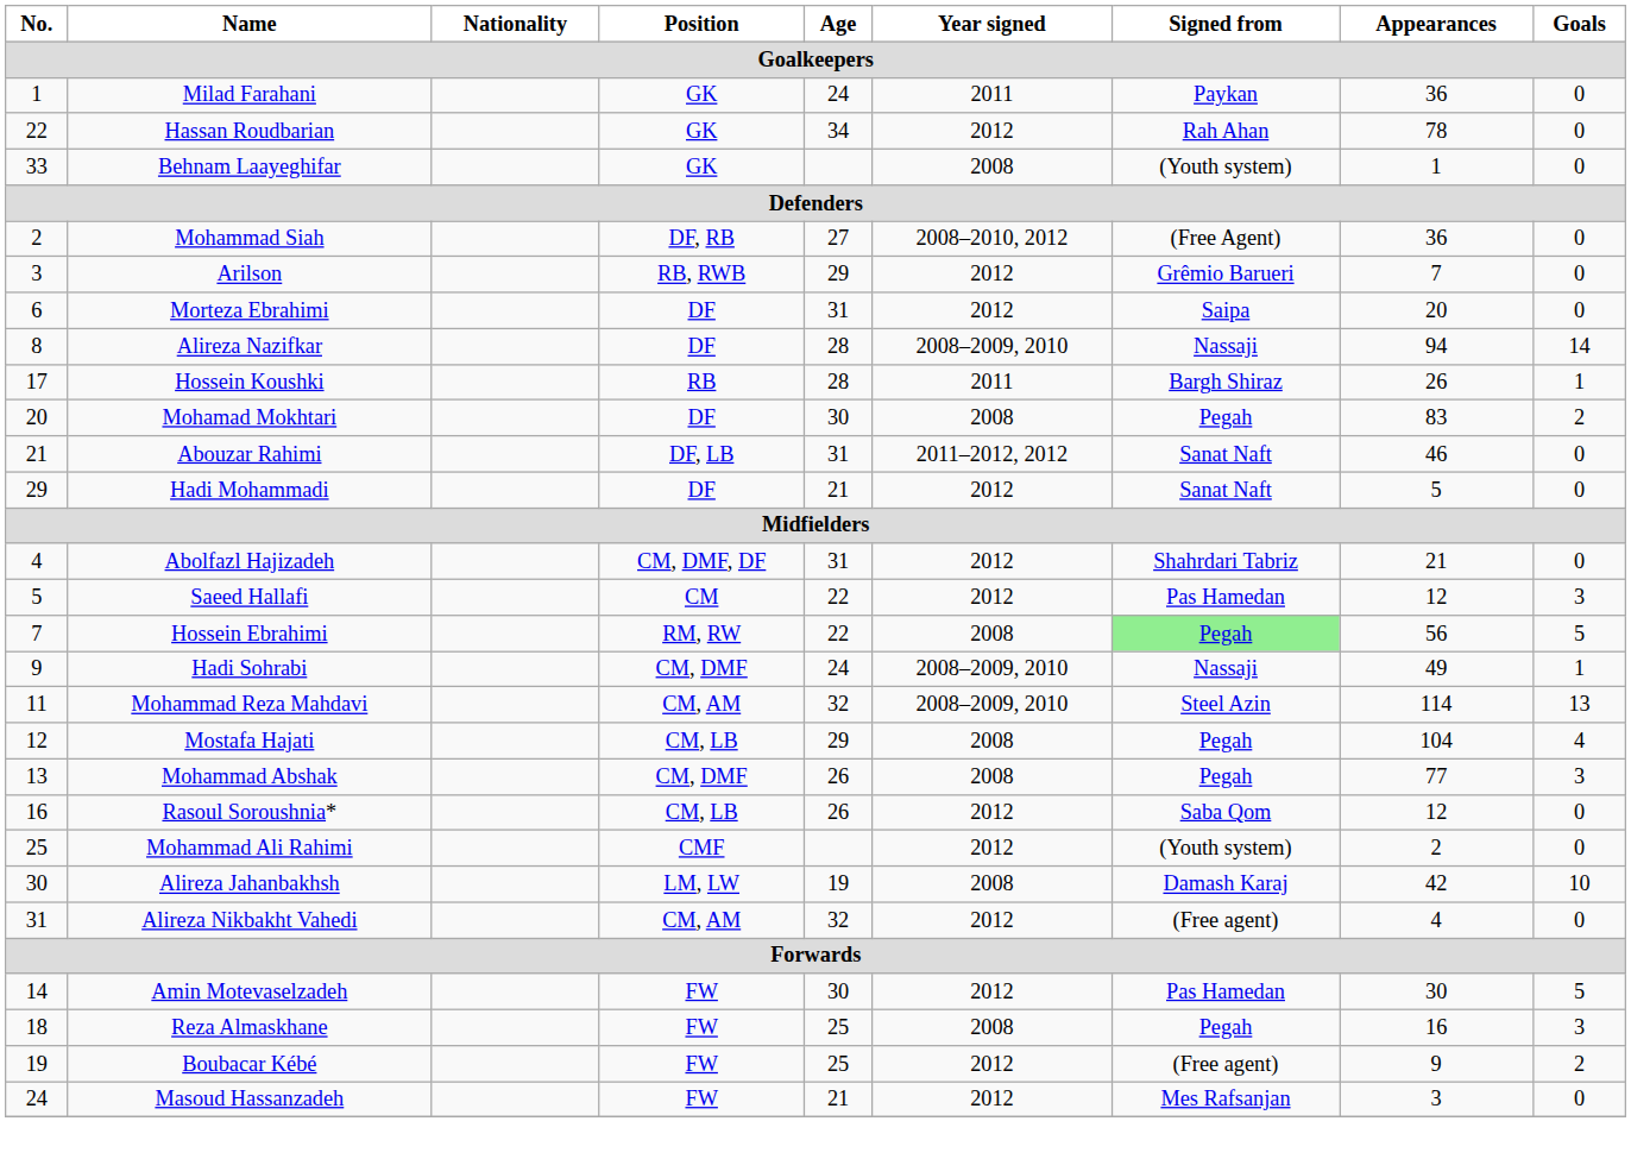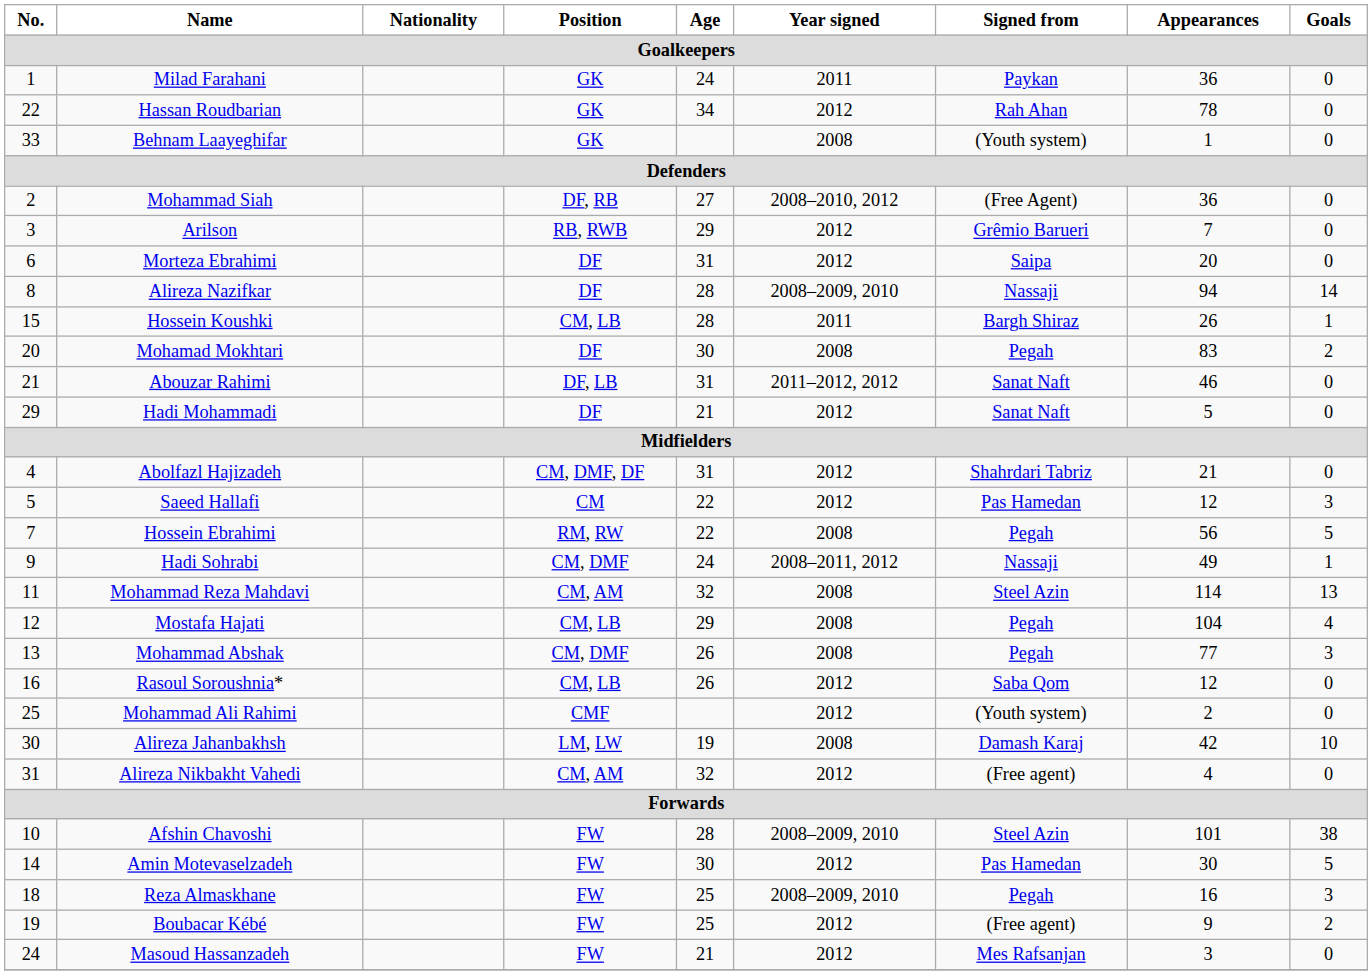Hossein Koushki | No.: 17 -> 15
Hossein Koushki | Position: RB -> CM, LB
Hossein Ebrahimi | Signed from: lightgreen background -> no background
Hadi Sohrabi | Year signed: 2008–2009, 2010 -> 2008–2011, 2012
Mohammad Reza Mahdavi | Year signed: 2008–2009, 2010 -> 2008
+ row: 10 | Afshin Chavoshi | FW | 28 | 2008–2009, 2010 | Steel Azin | 101 | 38
Reza Almaskhane | Year signed: 2008 -> 2008–2009, 2010
